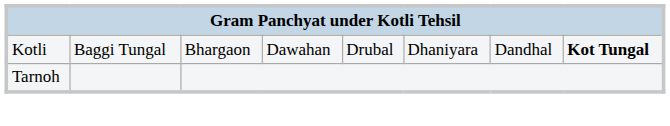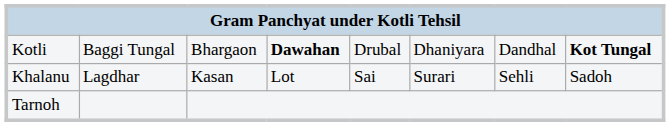Kotli | column 4: normal -> bold
+ row: Khalanu | Lagdhar | Kasan | Lot | Sai | Surari | Sehli | Sadoh
